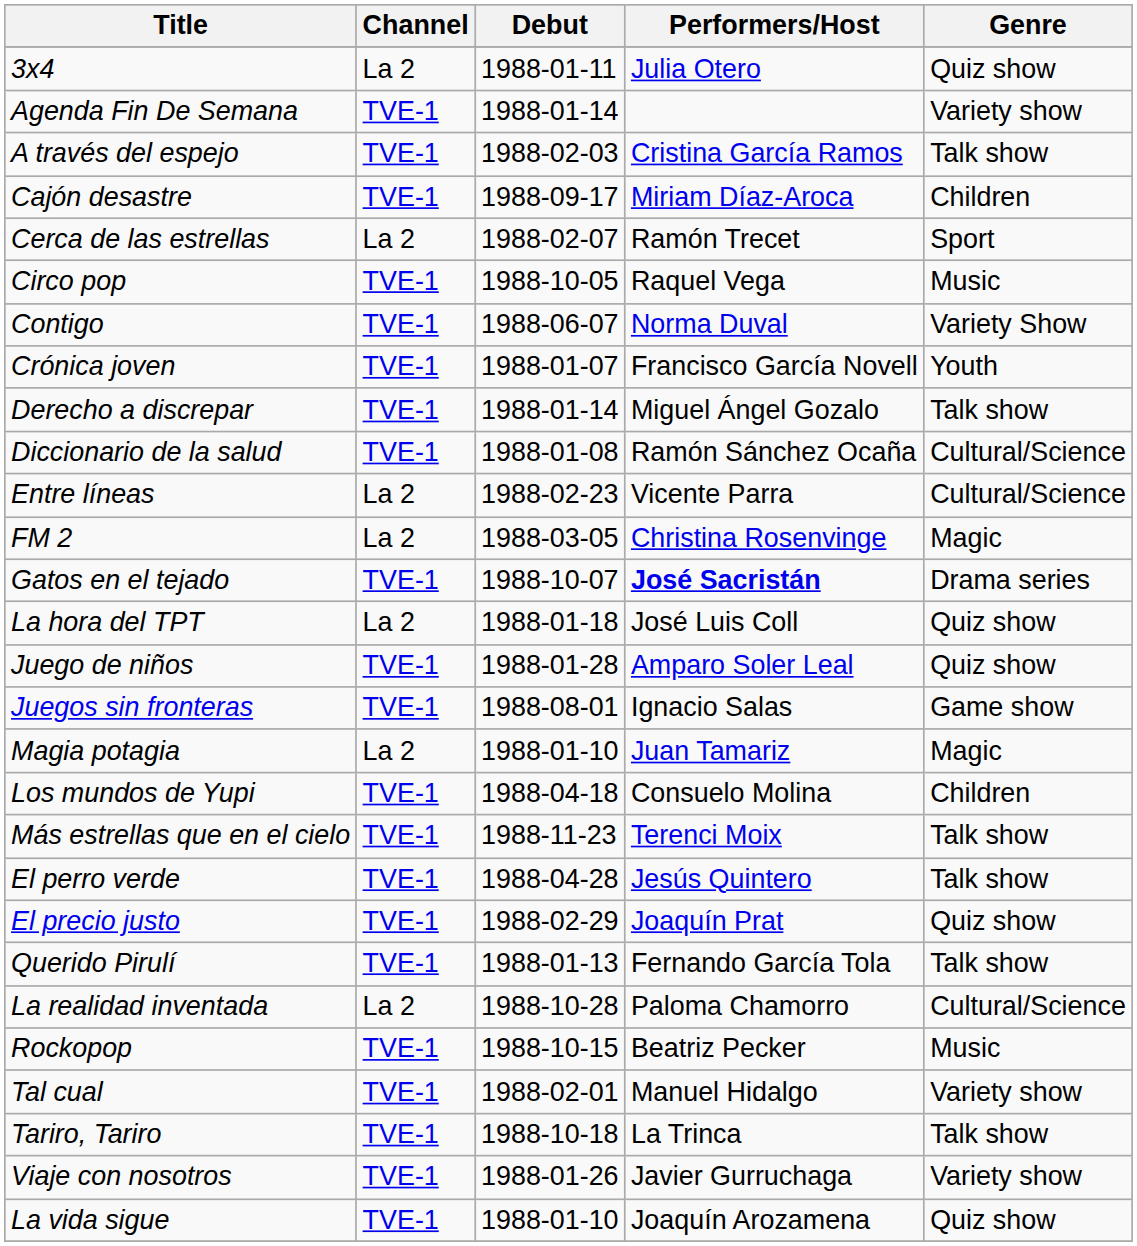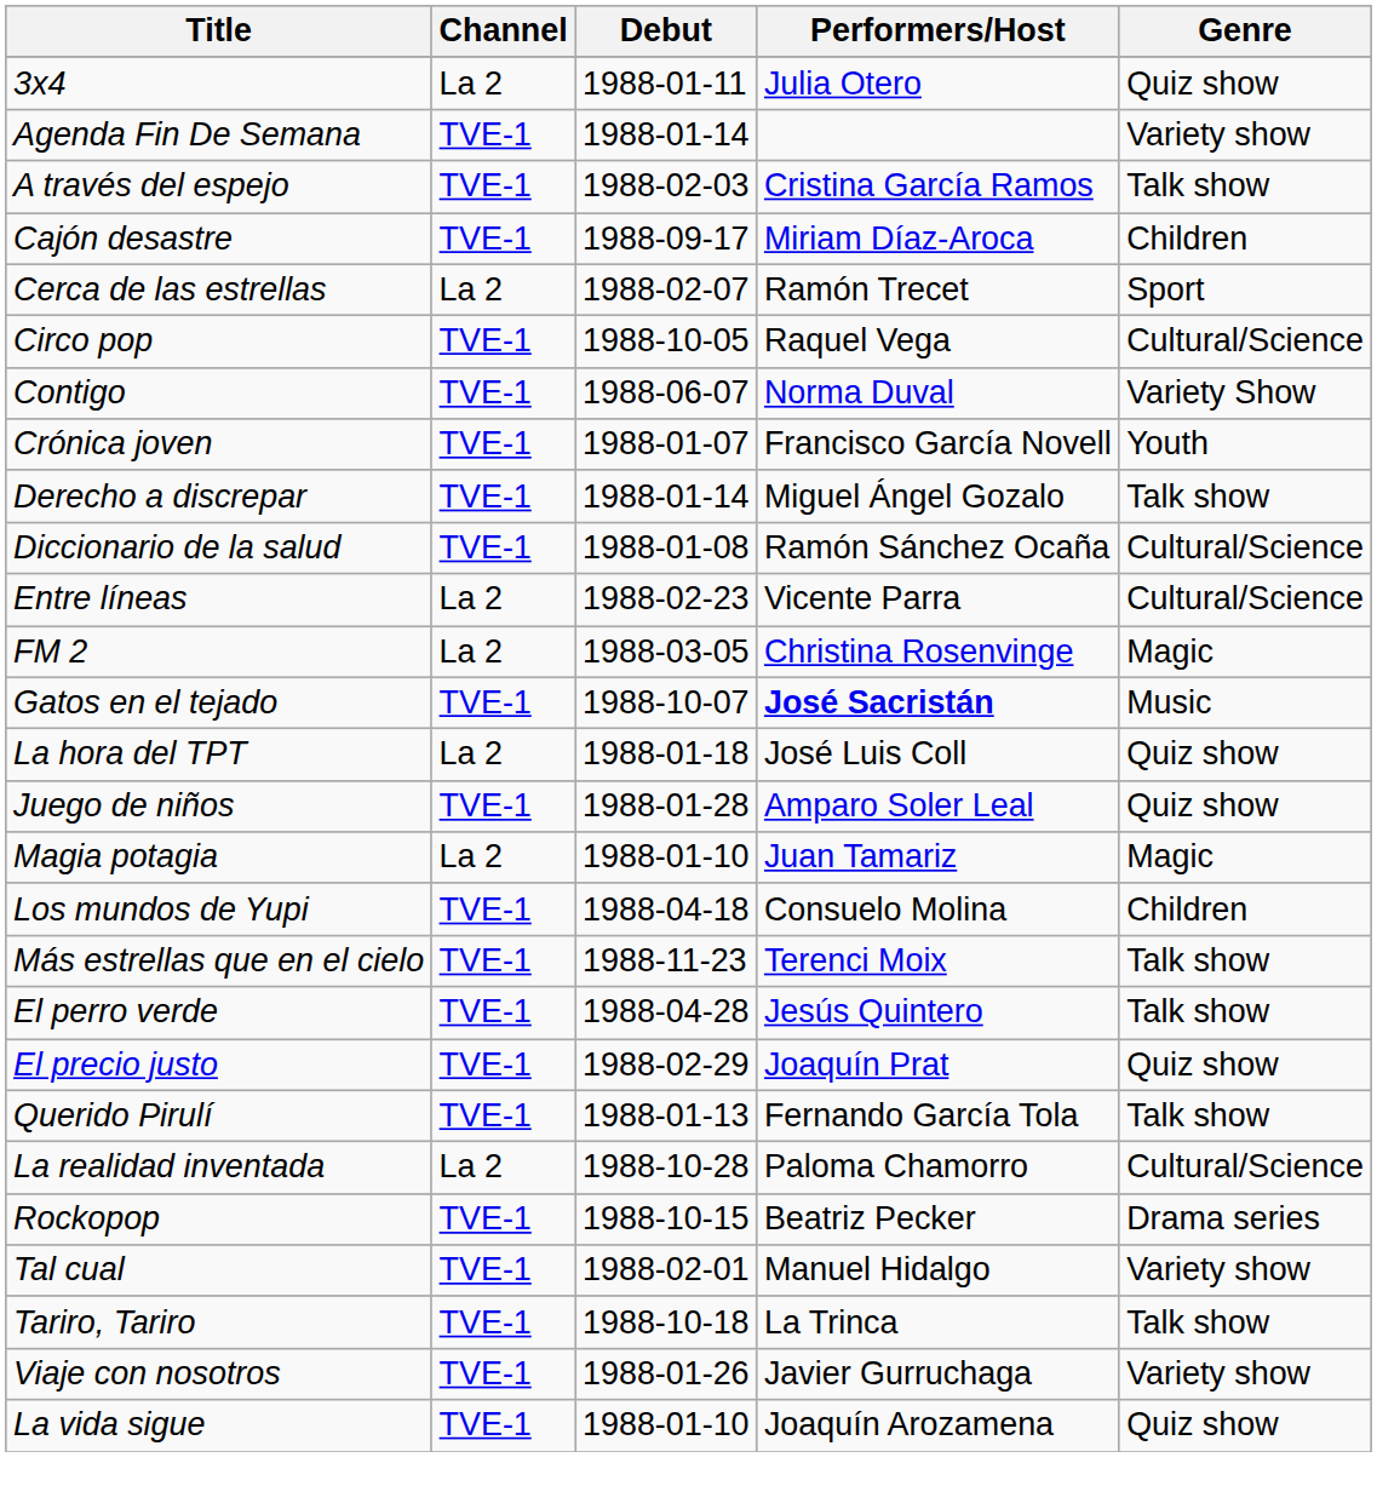Circo pop | Genre: Music -> Cultural/Science
Gatos en el tejado | Genre: Drama series -> Music
- row: Juegos sin fronteras | TVE-1 | 1988-08-01 | Ignacio Salas | Game show
Rockopop | Genre: Music -> Drama series
